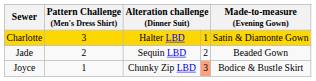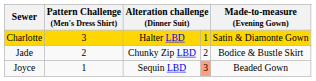Jade | column 3: Sequin LBD -> Chunky Zip LBD
Jade | Made-to-measure (Evening Gown): Beaded Gown -> Bodice & Bustle Skirt
Joyce | column 3: Chunky Zip LBD -> Sequin LBD
Joyce | Made-to-measure (Evening Gown): Bodice & Bustle Skirt -> Beaded Gown
